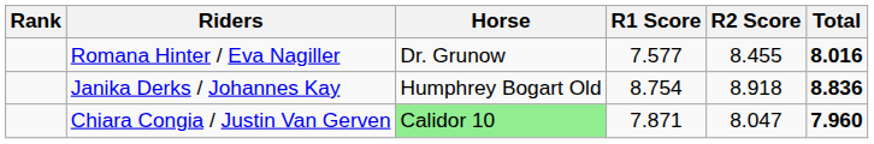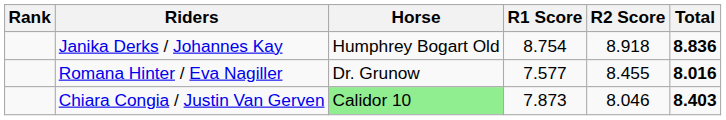rows swapped: Janika Derks / Johannes Kay <-> Romana Hinter / Eva Nagiller
Chiara Congia / Justin Van Gerven | R1 Score: 7.871 -> 7.873
Chiara Congia / Justin Van Gerven | R2 Score: 8.047 -> 8.046
Chiara Congia / Justin Van Gerven | Total: 7.960 -> 8.403
